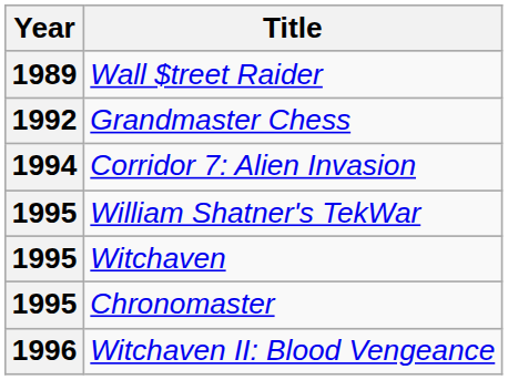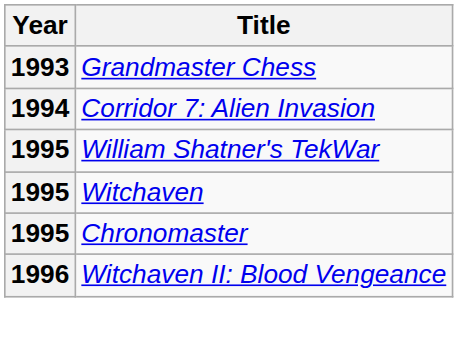- row: 1989 | Wall $treet Raider
Grandmaster Chess | Year: 1992 -> 1993
